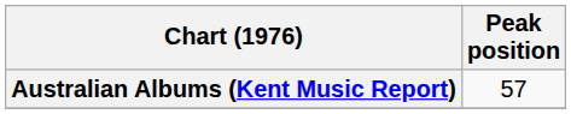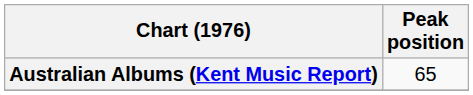Australian Albums (Kent Music Report) | Peak position: 57 -> 65
